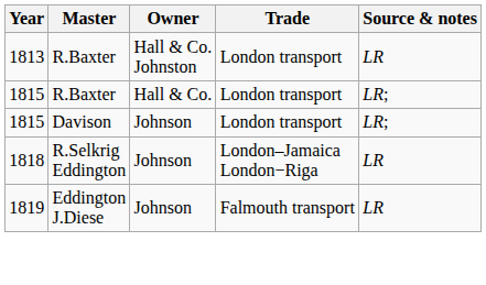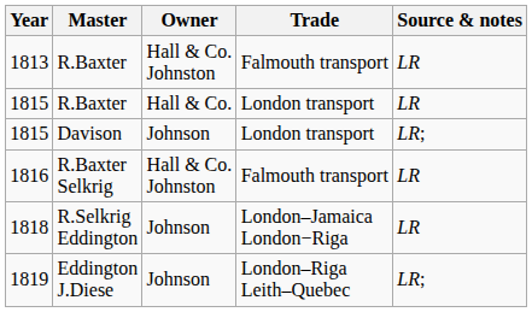1813 | Trade: London transport -> Falmouth transport
1815 / R.Baxter | Source & notes: LR; -> LR
+ row: 1816 | R.Baxter Selkrig | Hall & Co. Johnston | Falmouth transport | LR
1819 | Trade: Falmouth transport -> London–Riga Leith–Quebec
1819 | Source & notes: LR -> LR;
